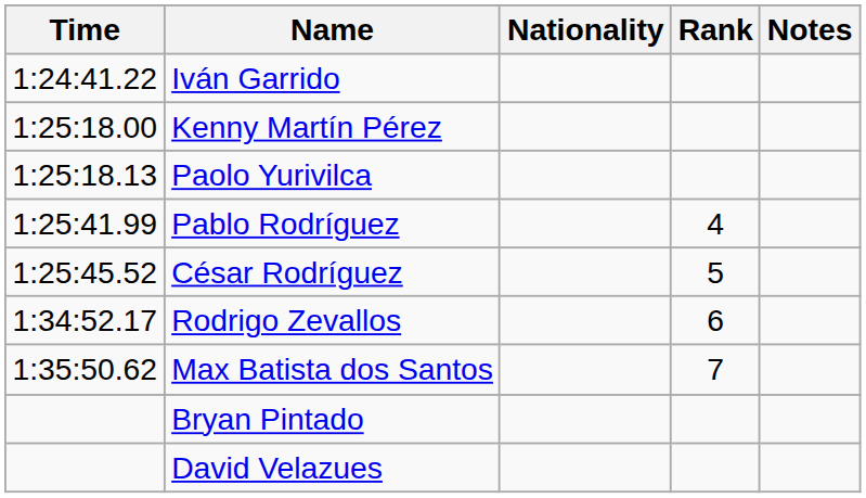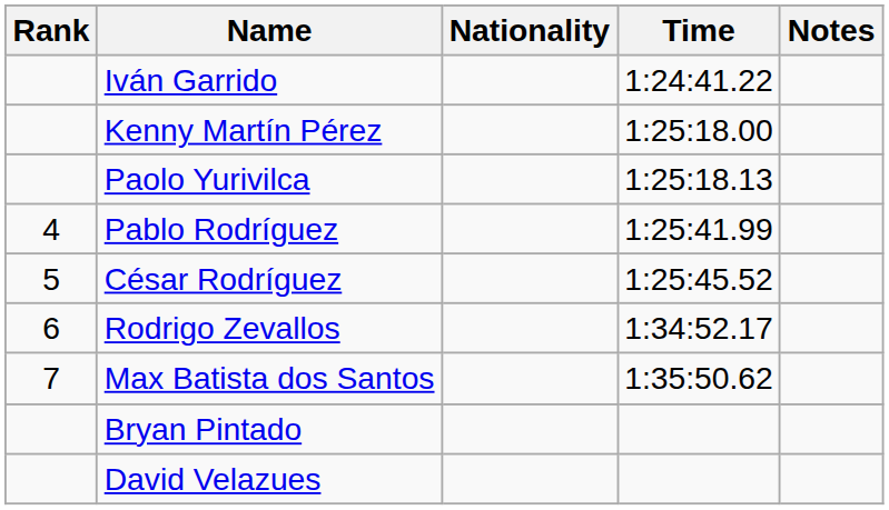columns swapped: Rank <-> Time
